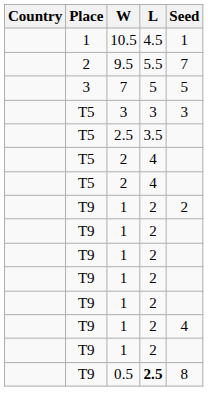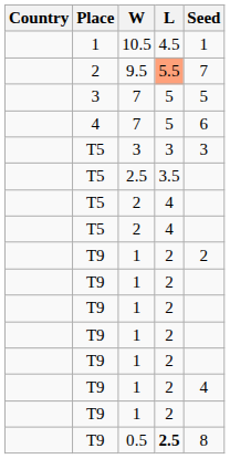9.5 | L: no background -> lightsalmon background
+ row: 4 | 7 | 5 | 6
